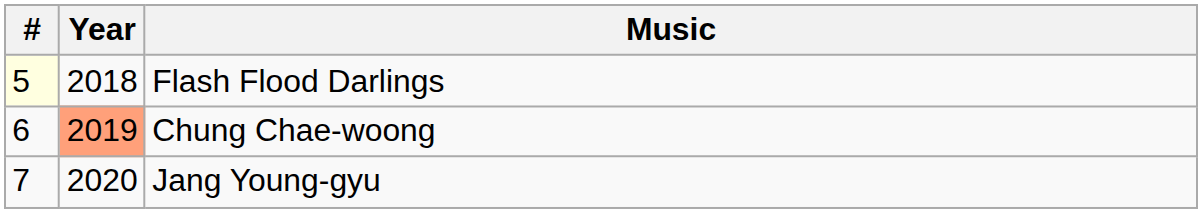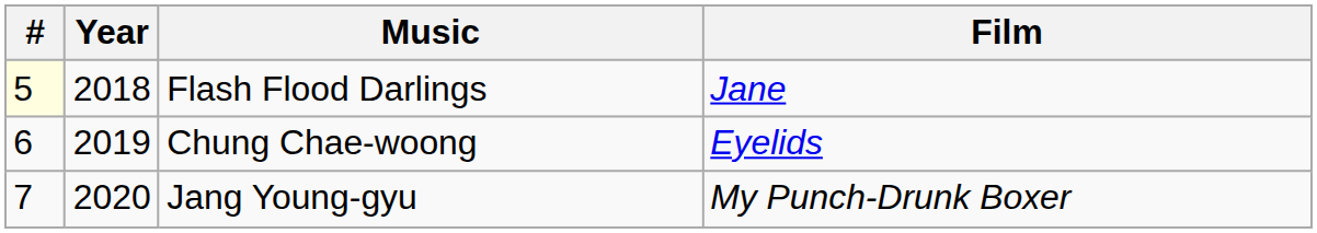+ column: Film | Jane | Eyelids | My Punch-Drunk Boxer
Chung Chae-woong | Year: lightsalmon background -> no background
